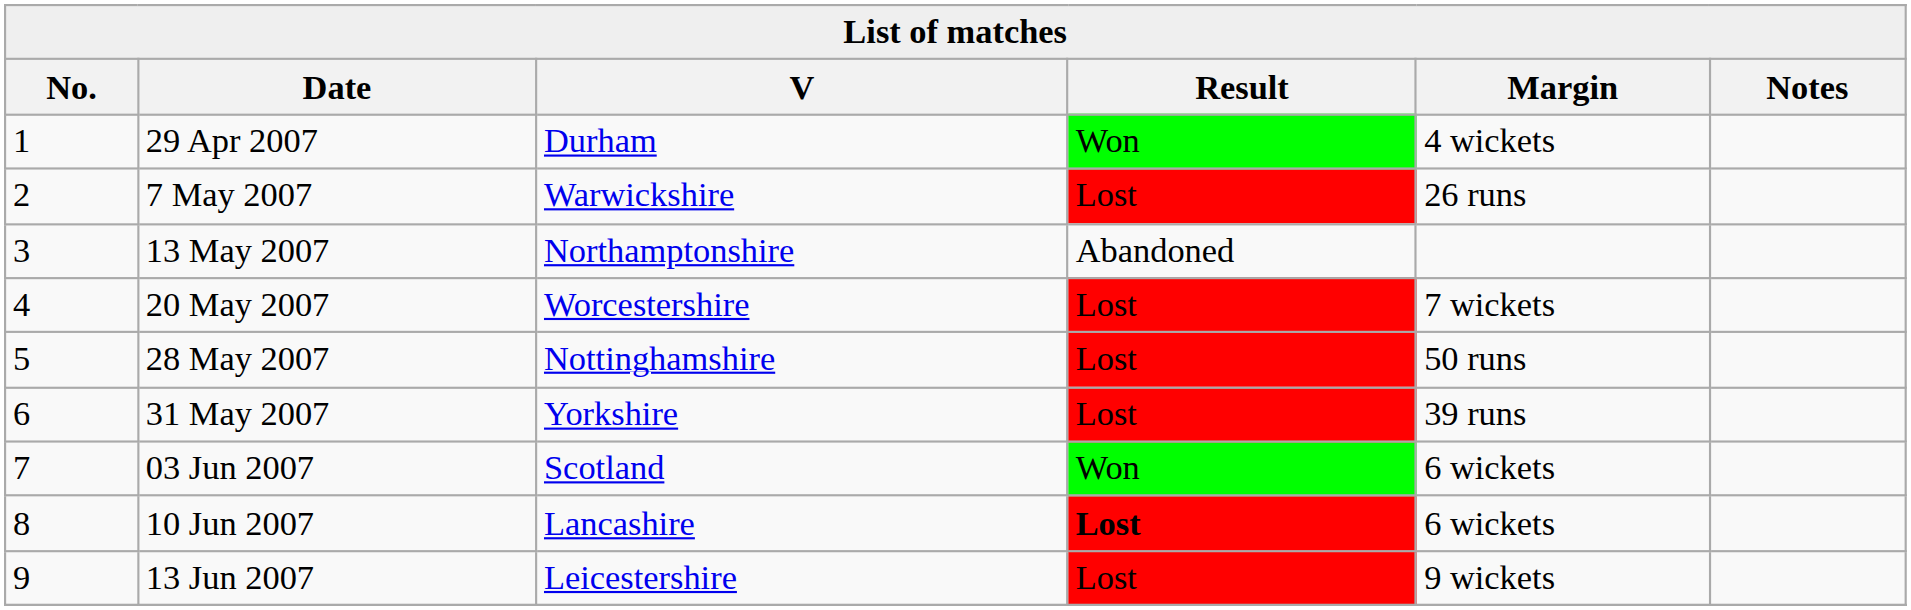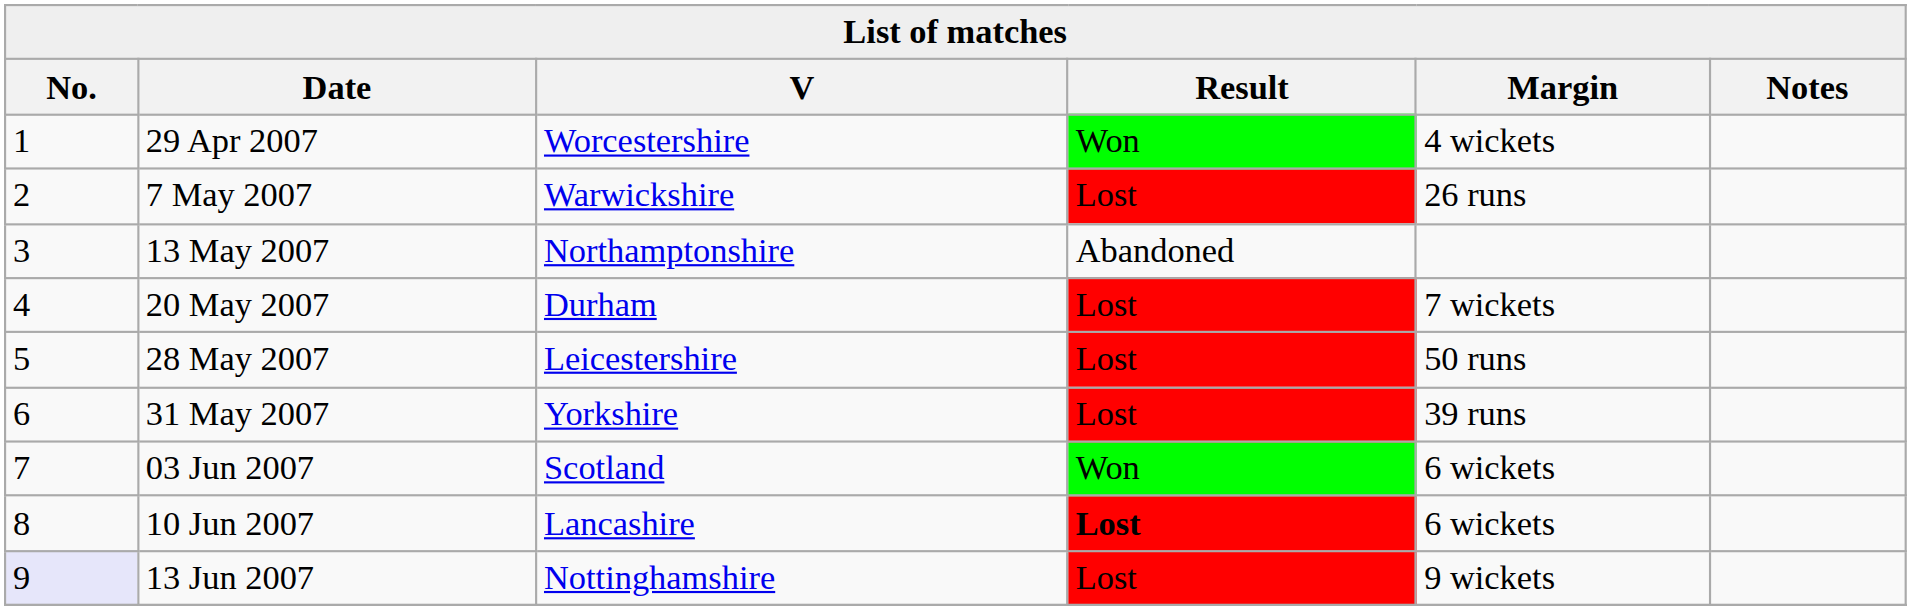29 Apr 2007 | V: Durham -> Worcestershire
20 May 2007 | V: Worcestershire -> Durham
28 May 2007 | V: Nottinghamshire -> Leicestershire
13 Jun 2007 | No.: no background -> lavender background
13 Jun 2007 | V: Leicestershire -> Nottinghamshire
